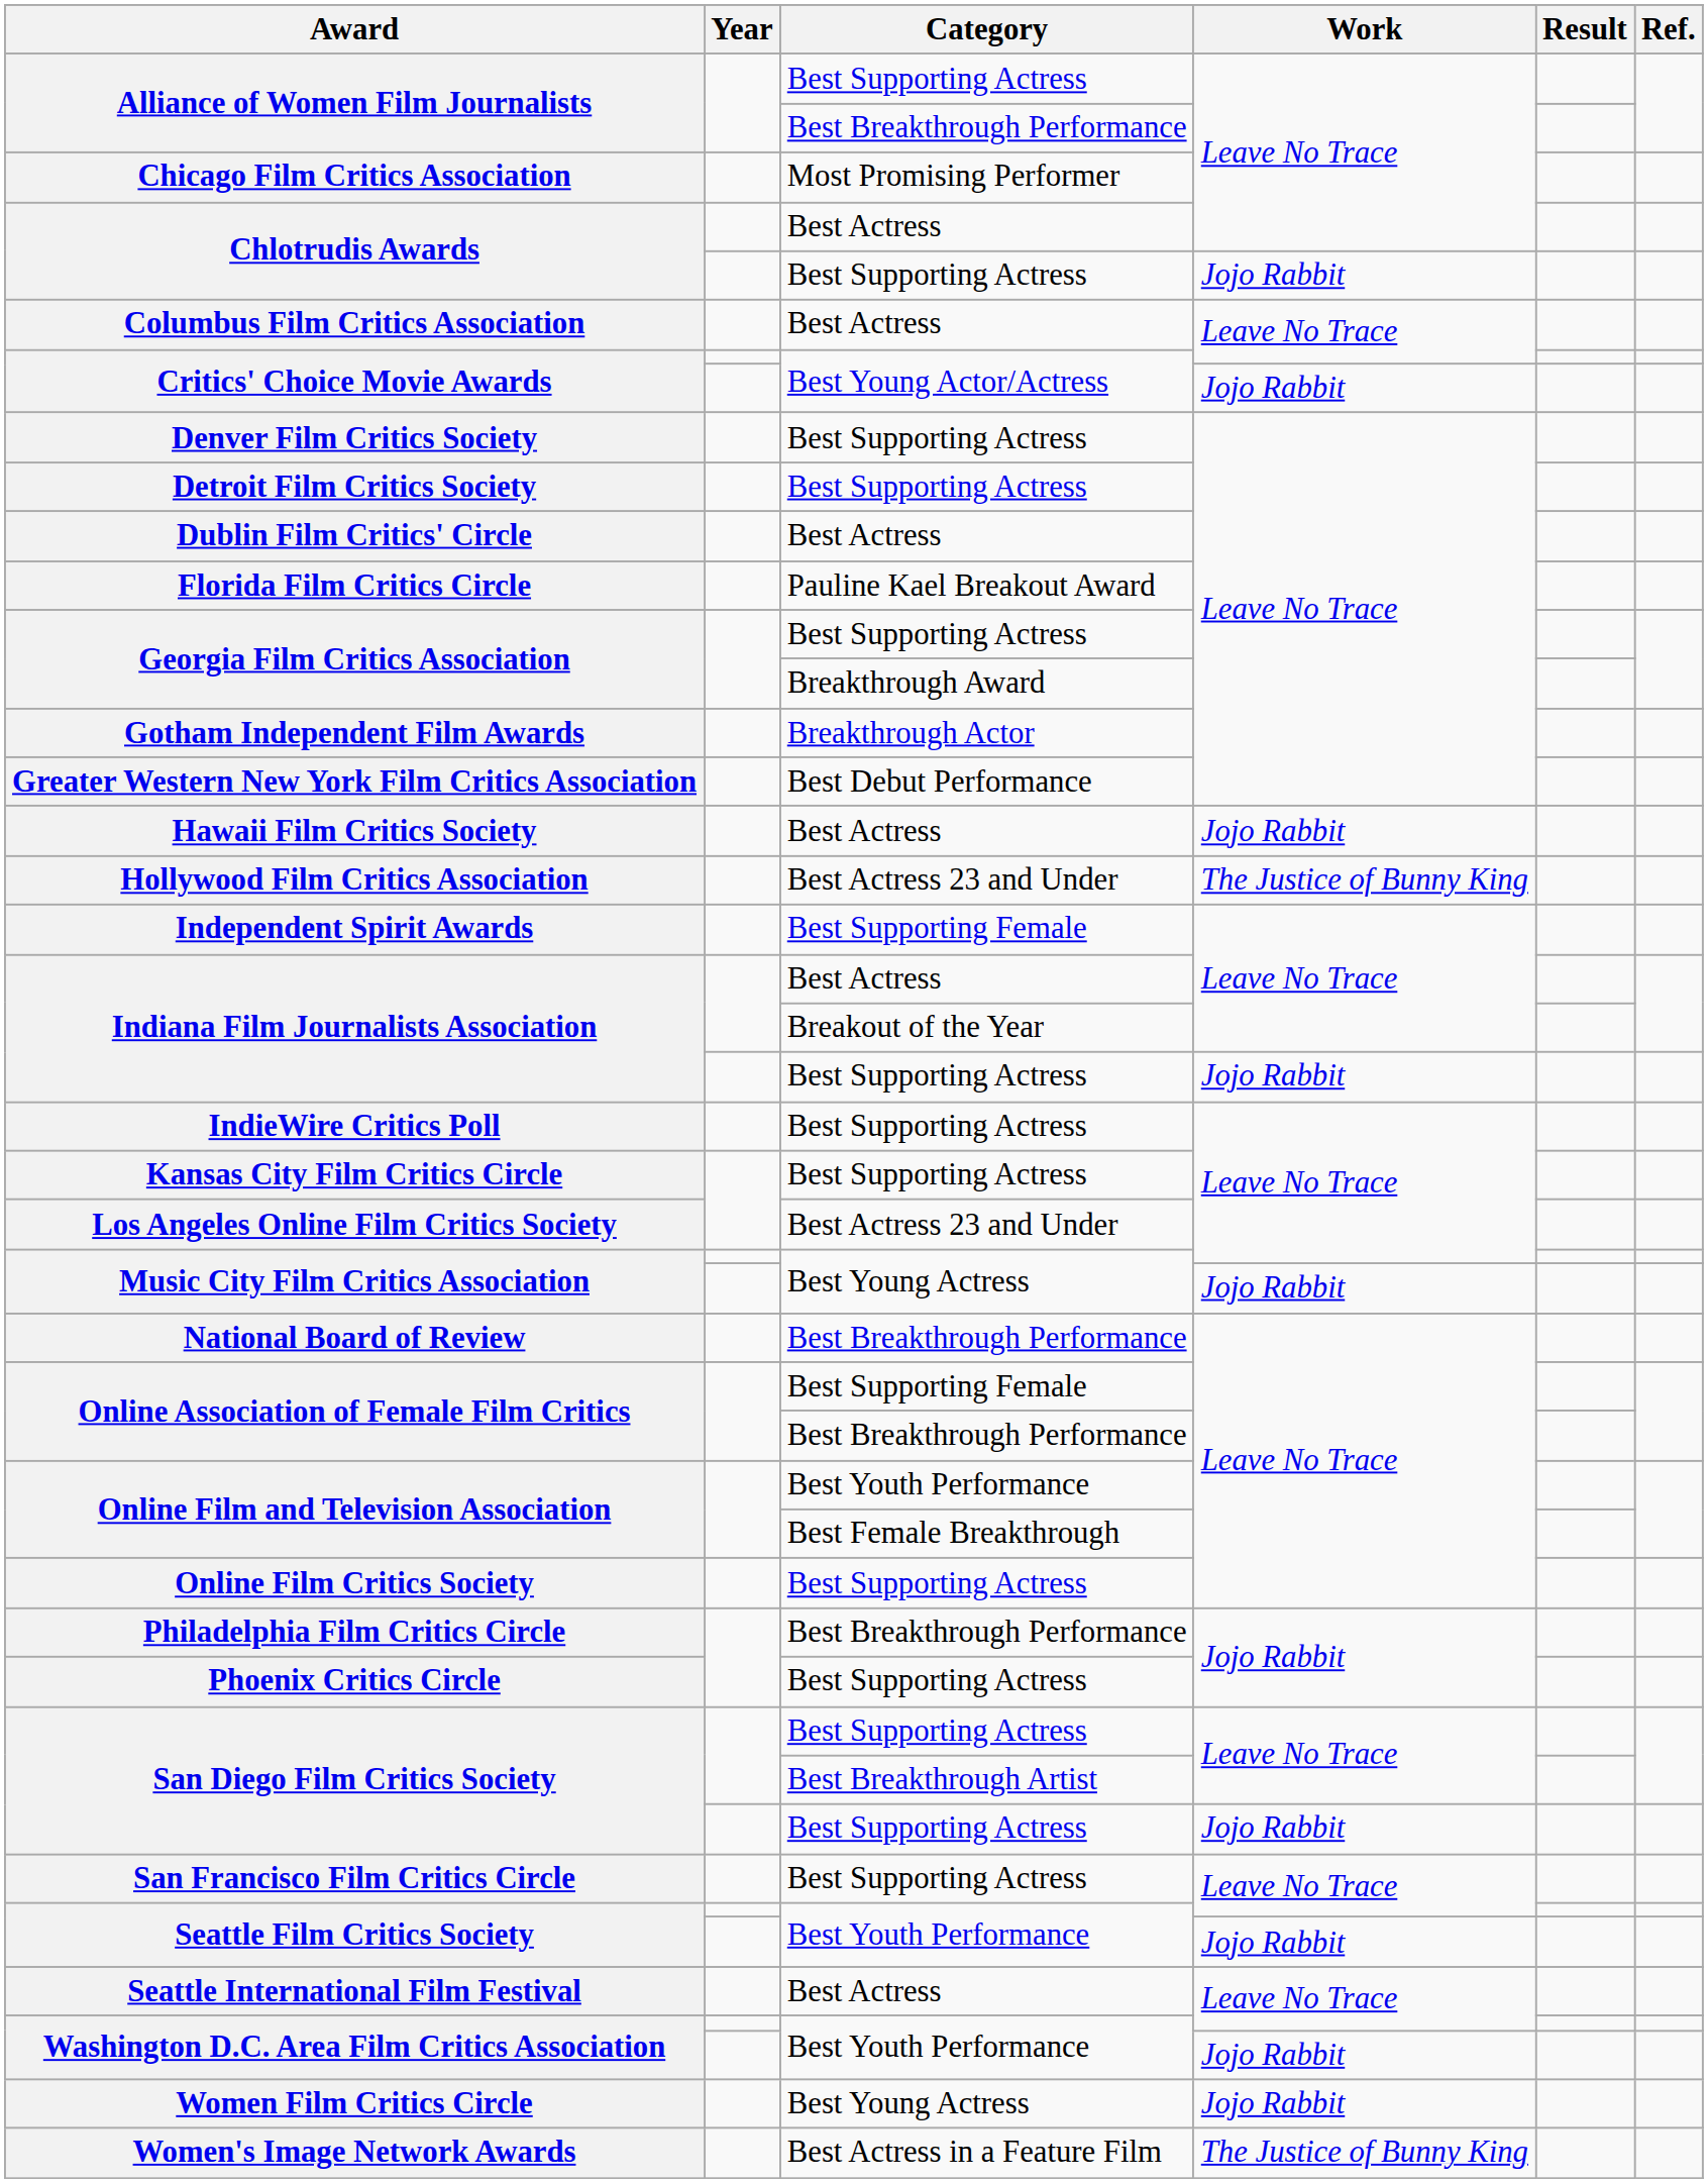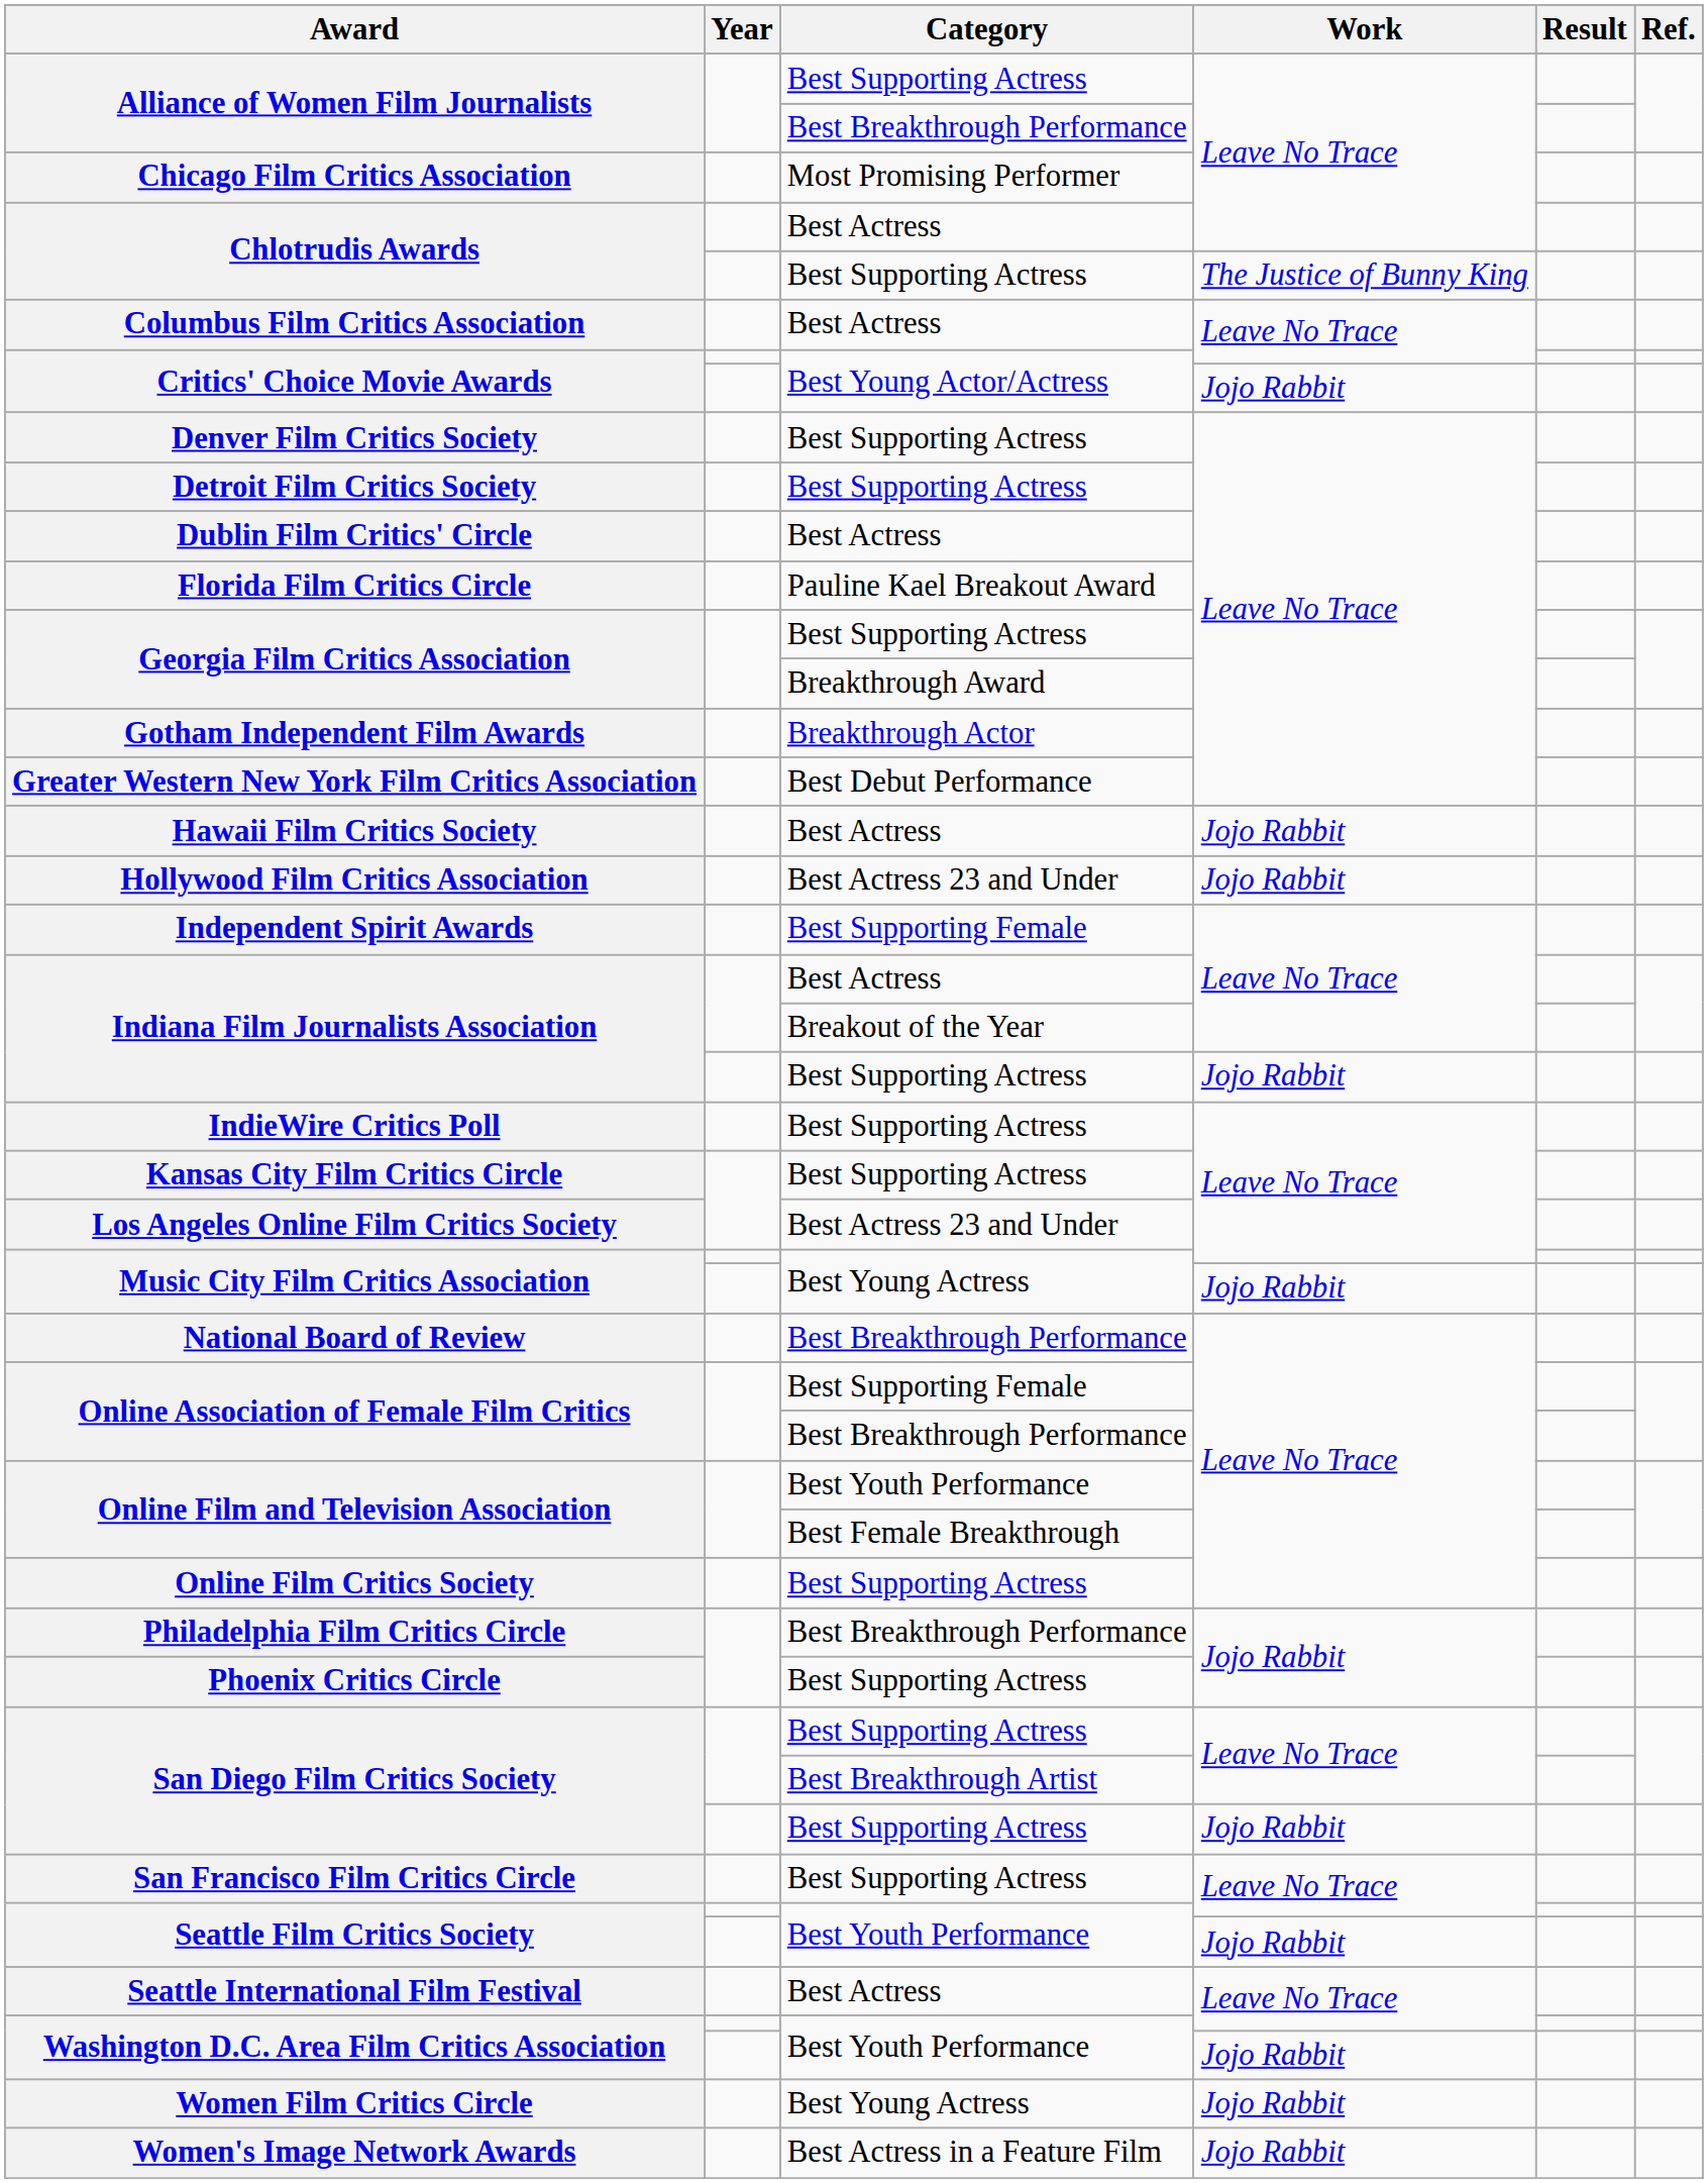Chlotrudis Awards / Best Supporting Actress | Work: Jojo Rabbit -> The Justice of Bunny King
Hollywood Film Critics Association | Work: The Justice of Bunny King -> Jojo Rabbit
Women's Image Network Awards | Work: The Justice of Bunny King -> Jojo Rabbit
